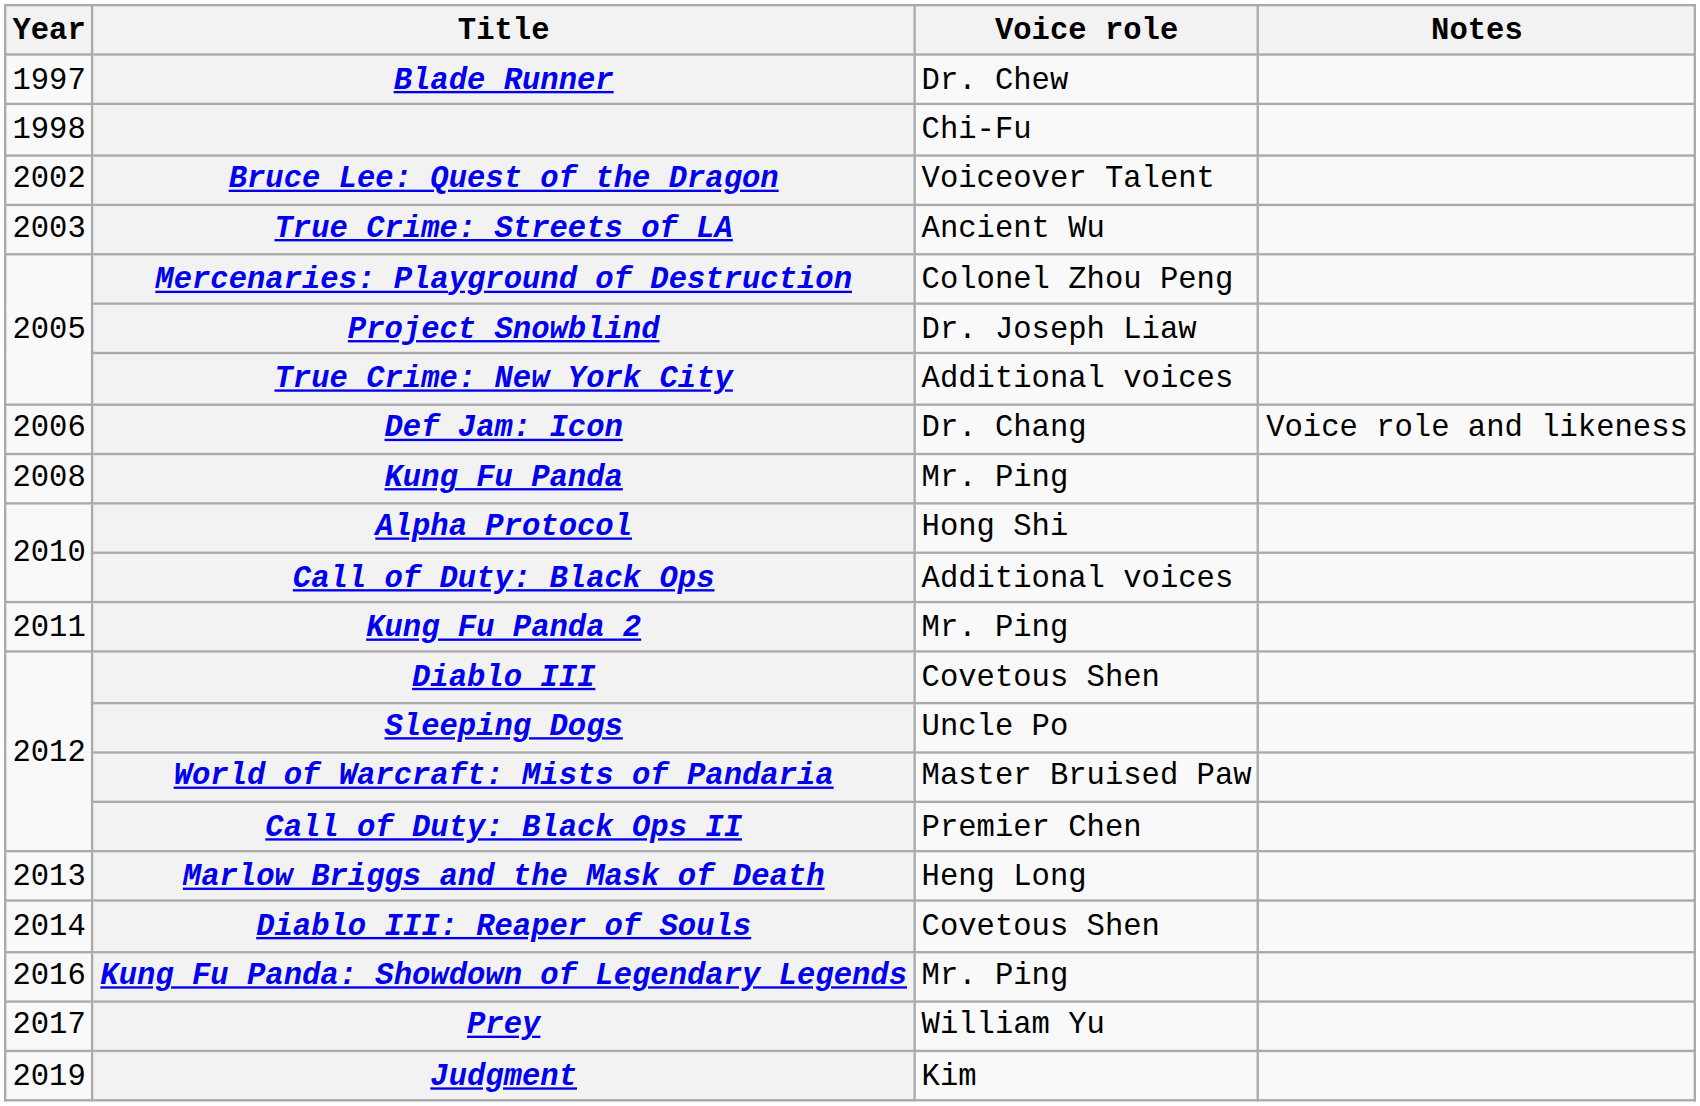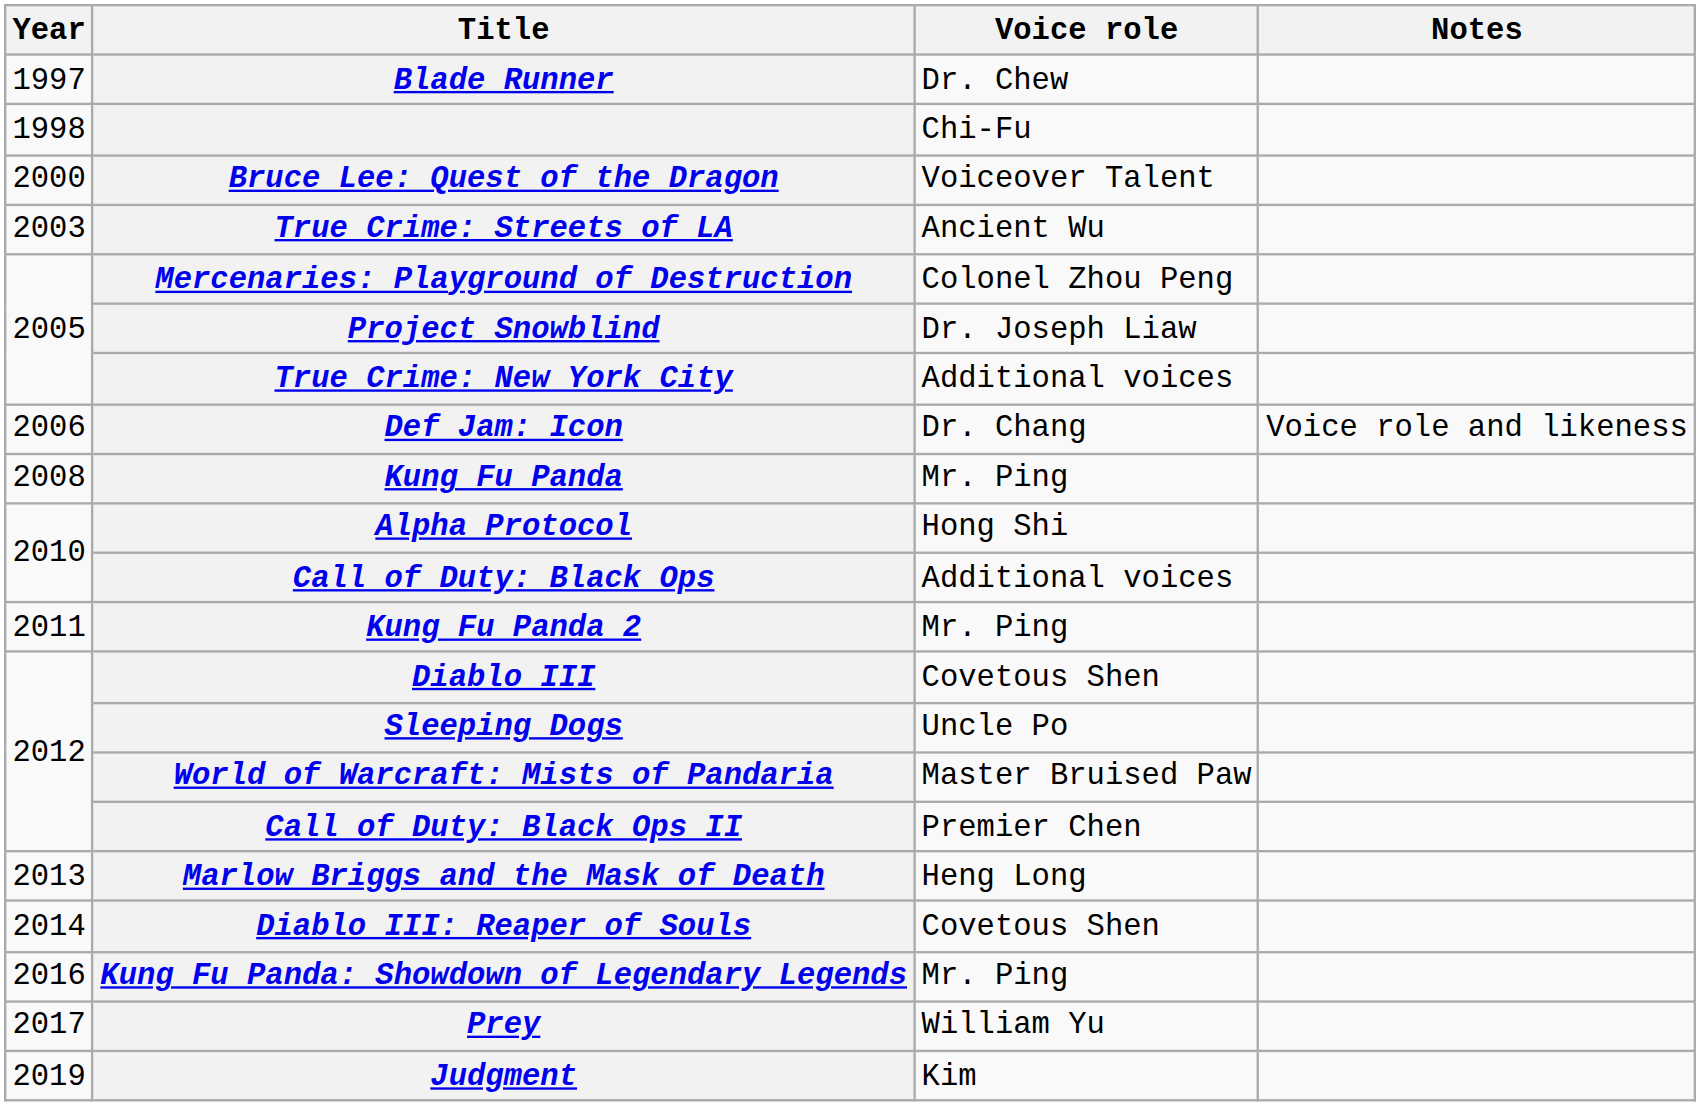Bruce Lee: Quest of the Dragon | Year: 2002 -> 2000
